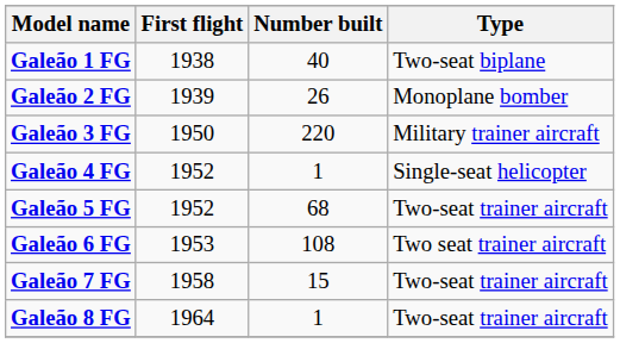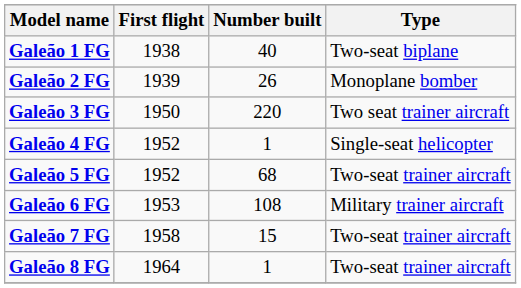Galeão 3 FG | Type: Military trainer aircraft -> Two seat trainer aircraft
Galeão 6 FG | Type: Two seat trainer aircraft -> Military trainer aircraft
